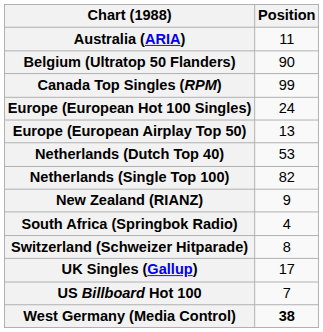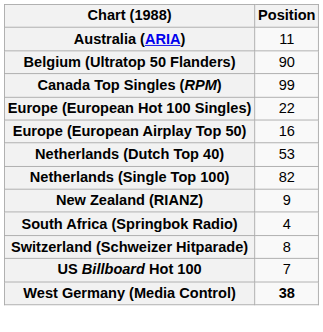Europe (European Hot 100 Singles) | Position: 24 -> 22
Europe (European Airplay Top 50) | Position: 13 -> 16
- row: UK Singles (Gallup) | 17
